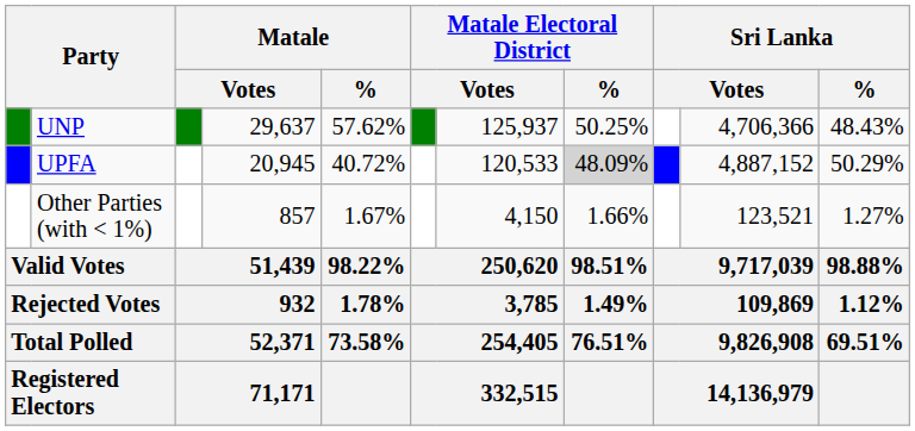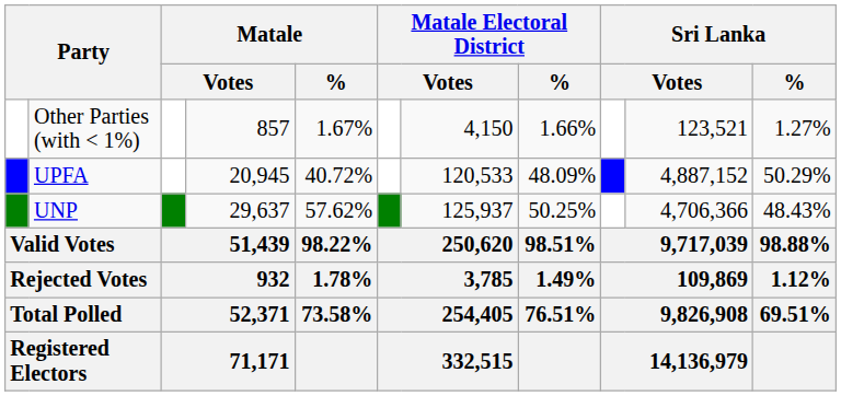rows swapped: UNP <-> Other Parties (with < 1%)
UPFA | Matale Electoral District / %: lightgrey background -> no background
